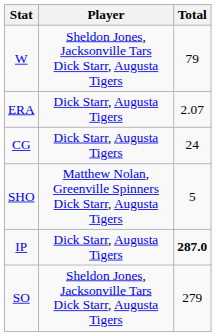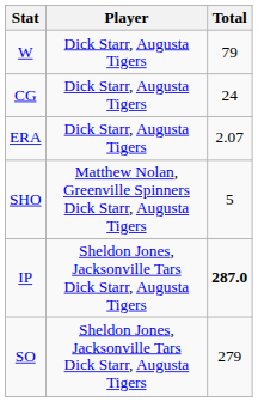W | Player: Sheldon Jones, Jacksonville Tars Dick Starr, Augusta Tigers -> Dick Starr, Augusta Tigers
rows swapped: ERA <-> CG
IP | Player: Dick Starr, Augusta Tigers -> Sheldon Jones, Jacksonville Tars Dick Starr, Augusta Tigers
